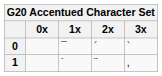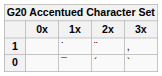rows swapped: 0 <-> 1
